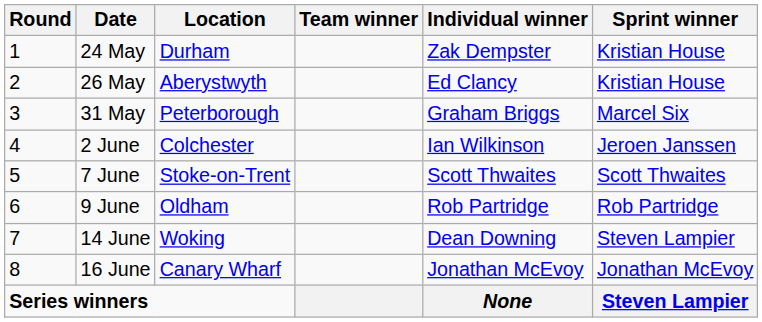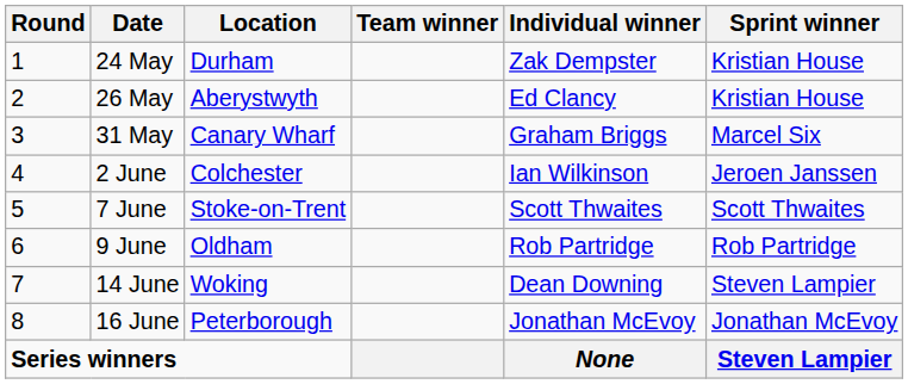31 May | Location: Peterborough -> Canary Wharf
16 June | Location: Canary Wharf -> Peterborough
